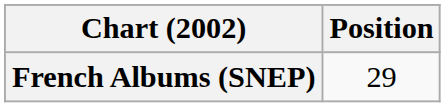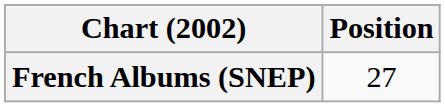French Albums (SNEP) | Position: 29 -> 27
